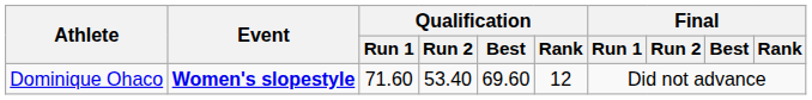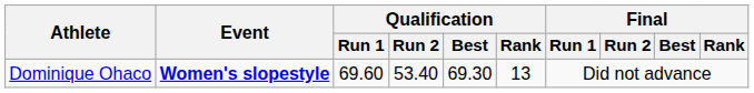Dominique Ohaco | Qualification / Run 1: 71.60 -> 69.60
Dominique Ohaco | Qualification / Best: 69.60 -> 69.30
Dominique Ohaco | Qualification / Rank: 12 -> 13
